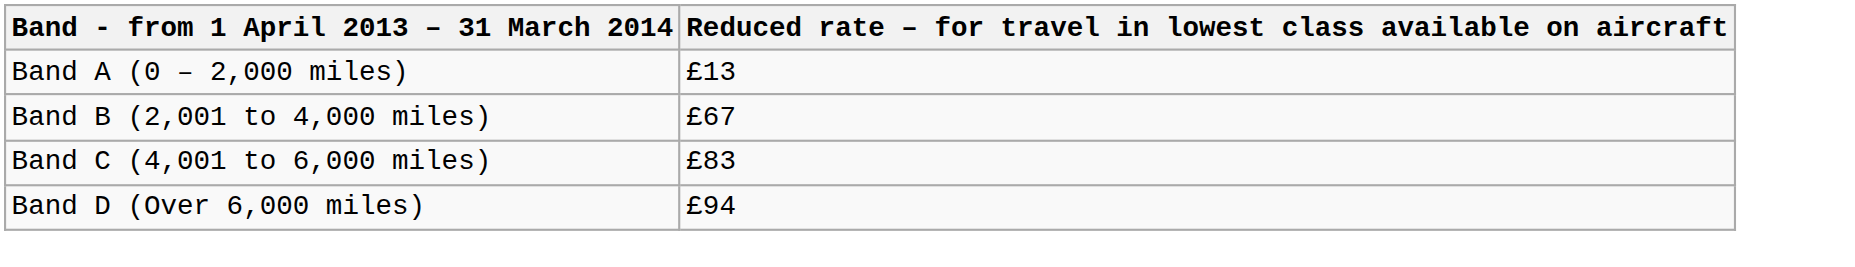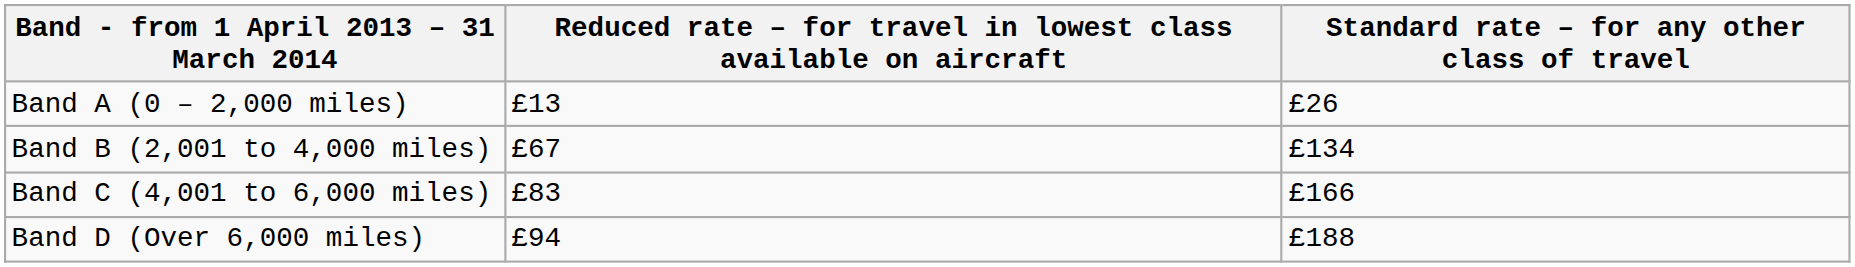+ column: Standard rate – for any other class of travel | £26 | £134 | £166 | £188
